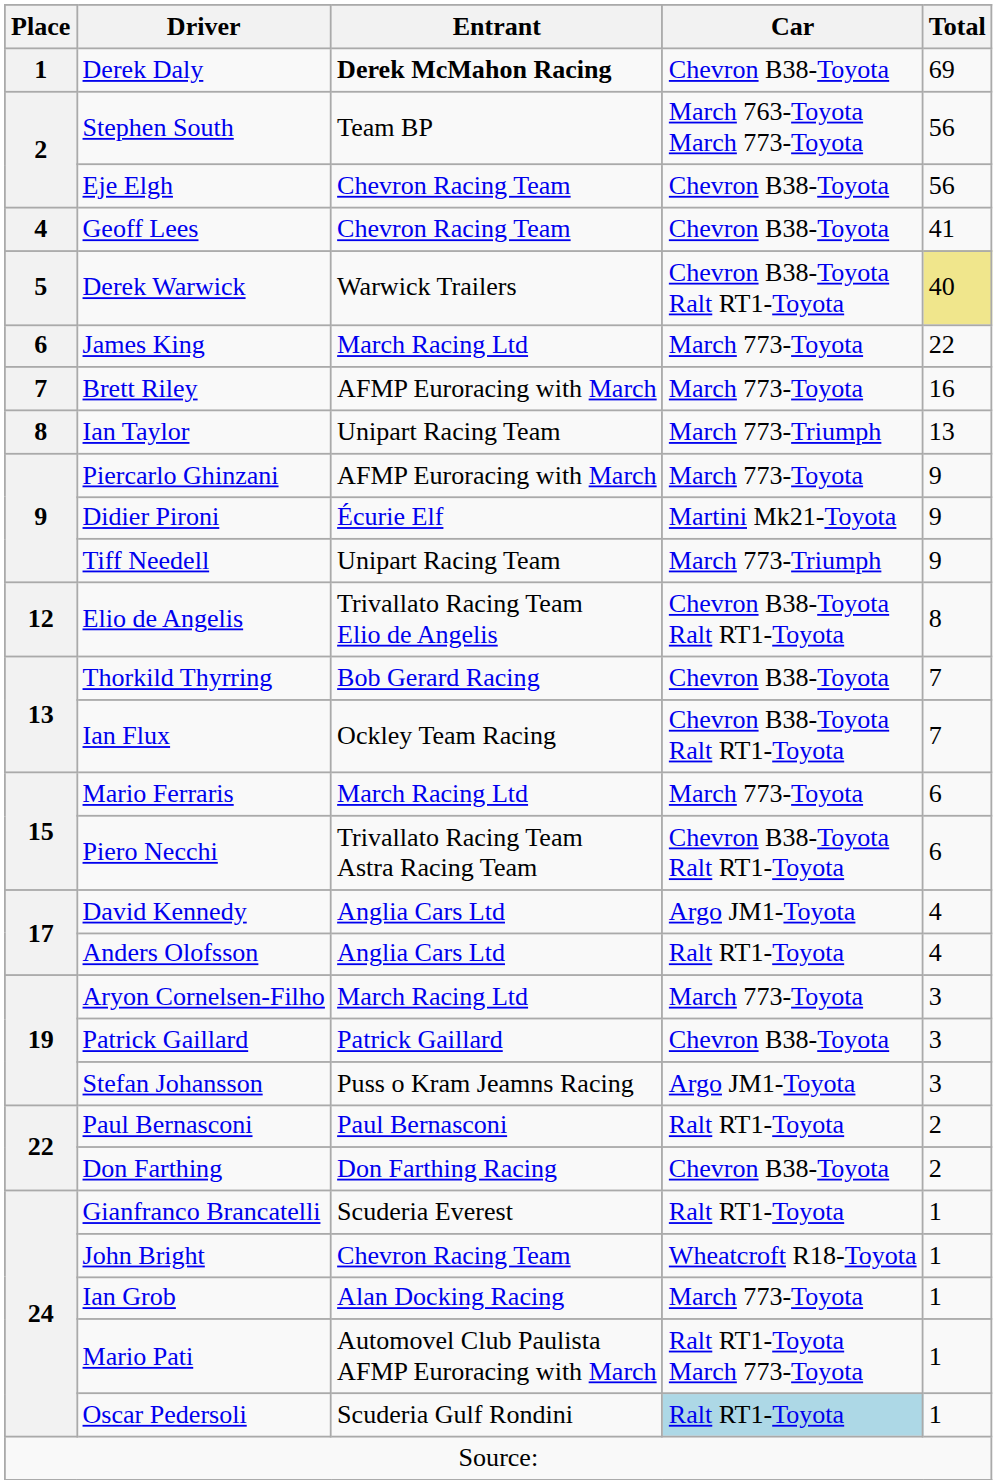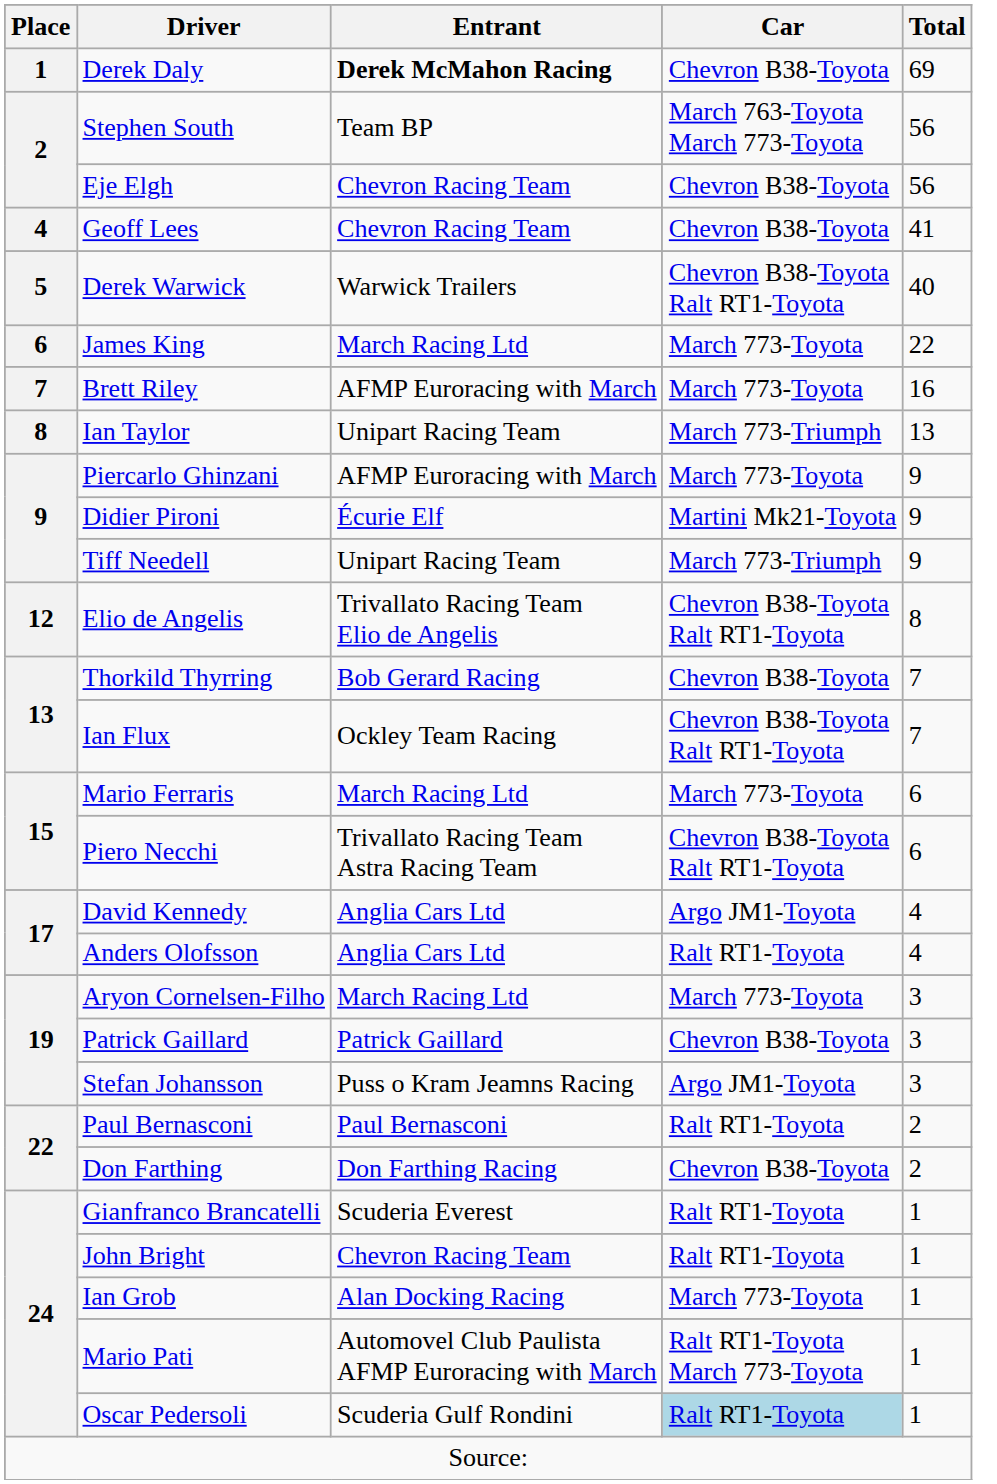Derek Warwick | Total: khaki background -> no background
John Bright | Car: Wheatcroft R18-Toyota -> Ralt RT1-Toyota
